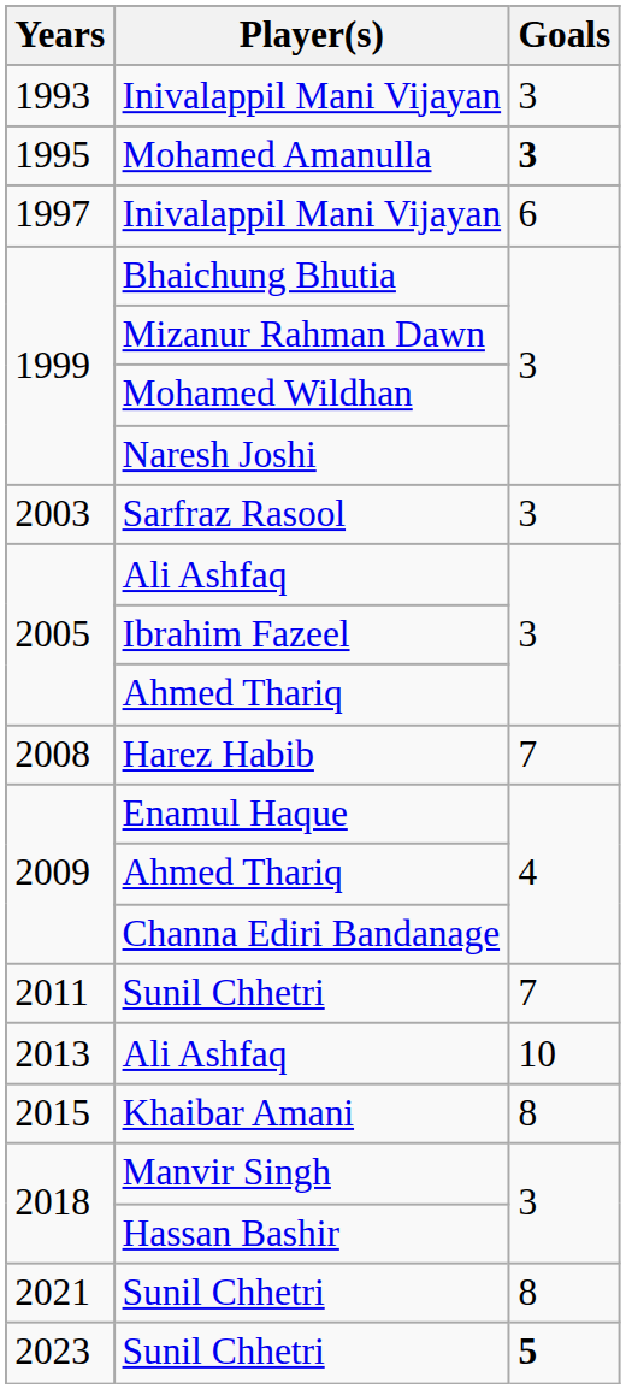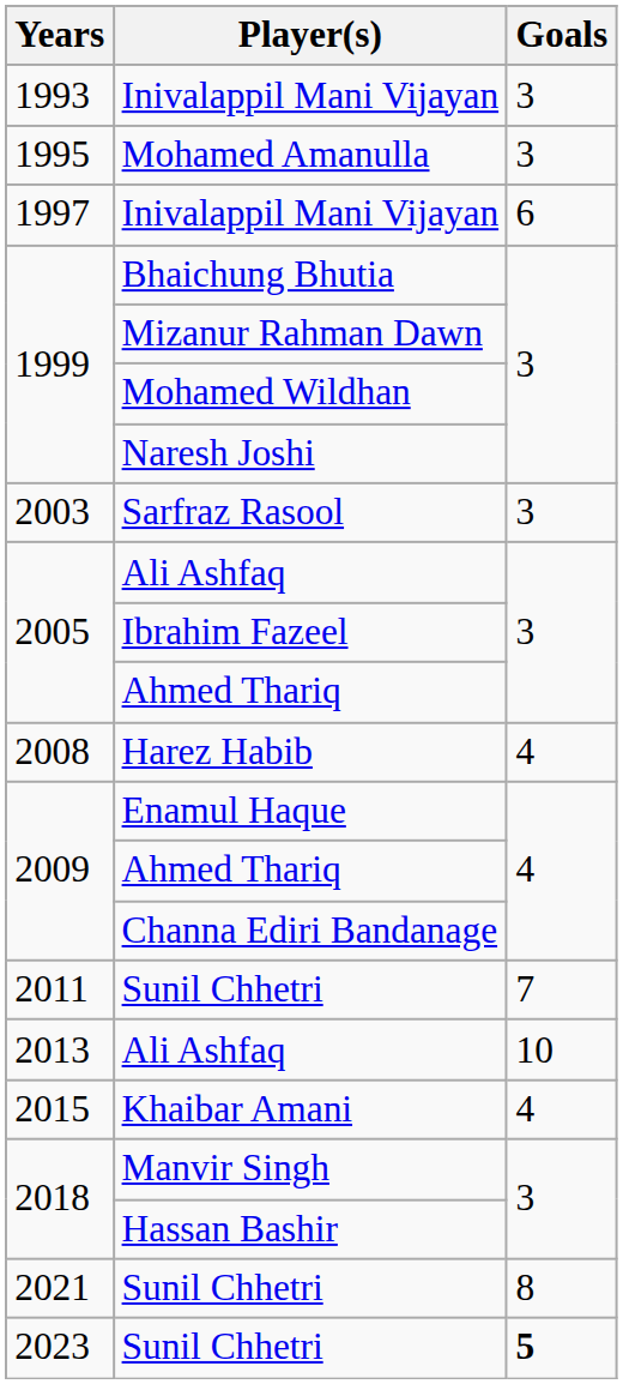Mohamed Amanulla | Goals: bold -> normal
Harez Habib | Goals: 7 -> 4
Khaibar Amani | Goals: 8 -> 4
